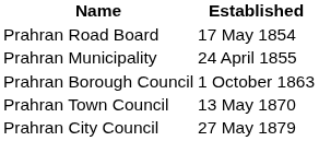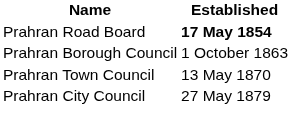Prahran Road Board | Established: normal -> bold
- row: Prahran Municipality | 24 April 1855
